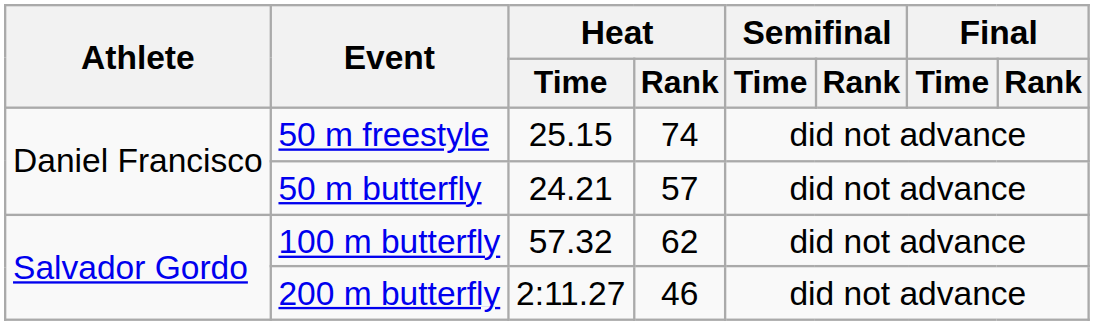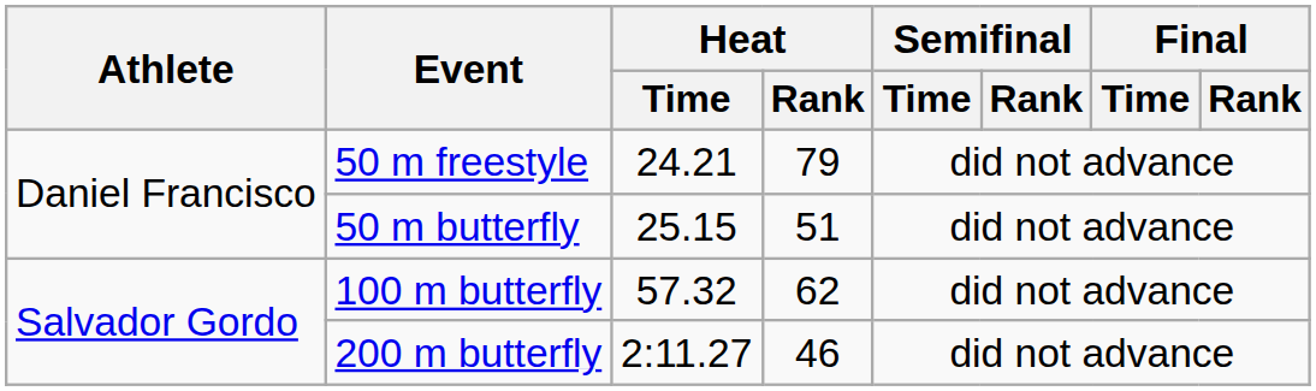50 m freestyle | Heat / Time: 25.15 -> 24.21
50 m freestyle | Heat / Rank: 74 -> 79
50 m butterfly | Heat / Time: 24.21 -> 25.15
50 m butterfly | Heat / Rank: 57 -> 51
